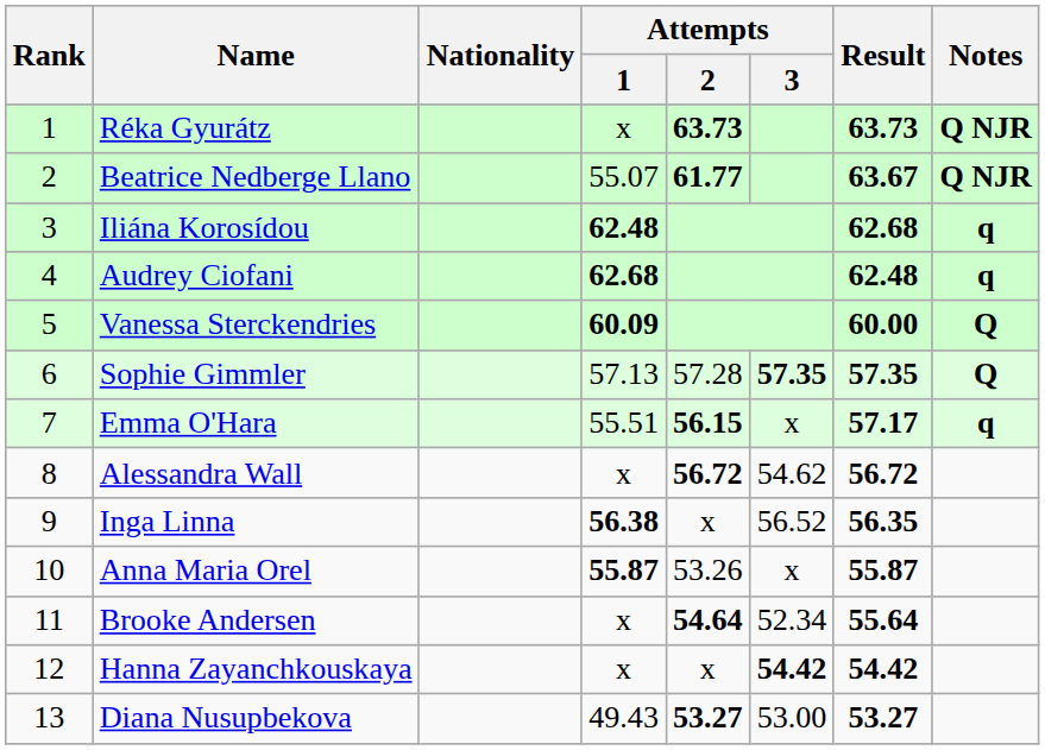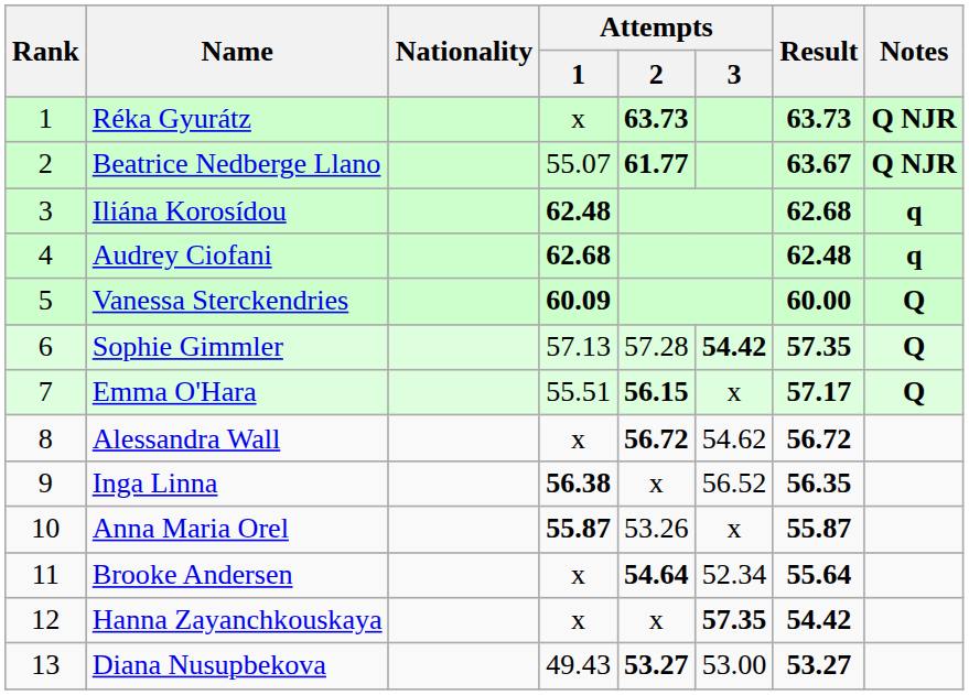Sophie Gimmler | Attempts / 3: 57.35 -> 54.42
Emma O'Hara | Notes: q -> Q
Hanna Zayanchkouskaya | Attempts / 3: 54.42 -> 57.35
